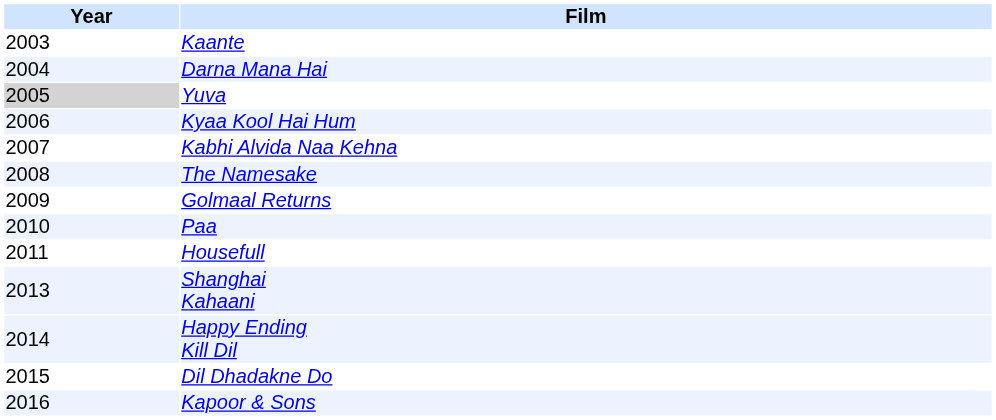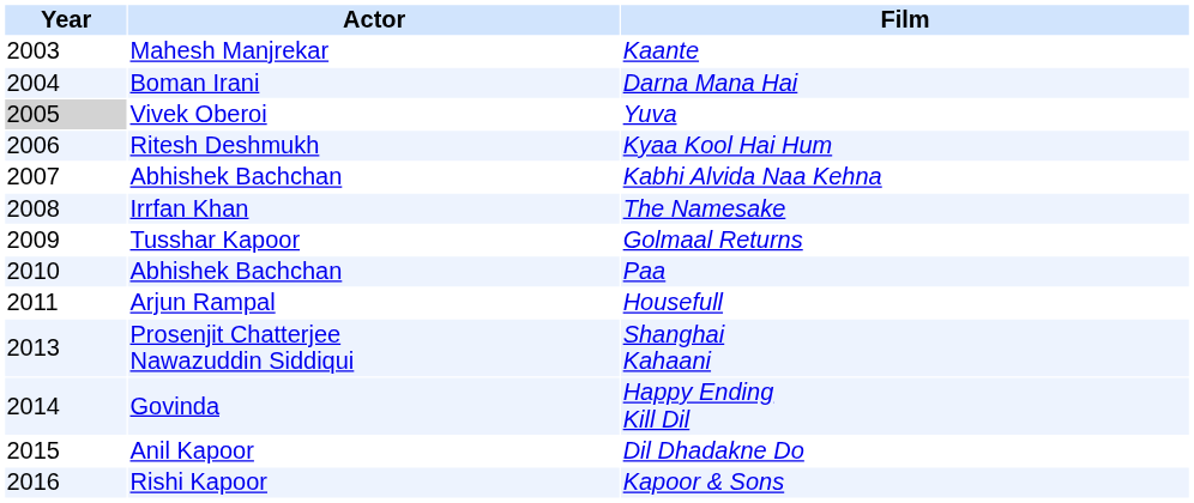+ column: Actor | Mahesh Manjrekar | Boman Irani | Vivek Oberoi | Ritesh Deshmukh | Abhishek Bachchan | Irrfan Khan | Tusshar Kapoor | Abhishek Bachchan | Arjun Rampal | Prosenjit Chatterjee Nawazuddin Siddiqui | Govinda | Anil Kapoor | Rishi Kapoor
